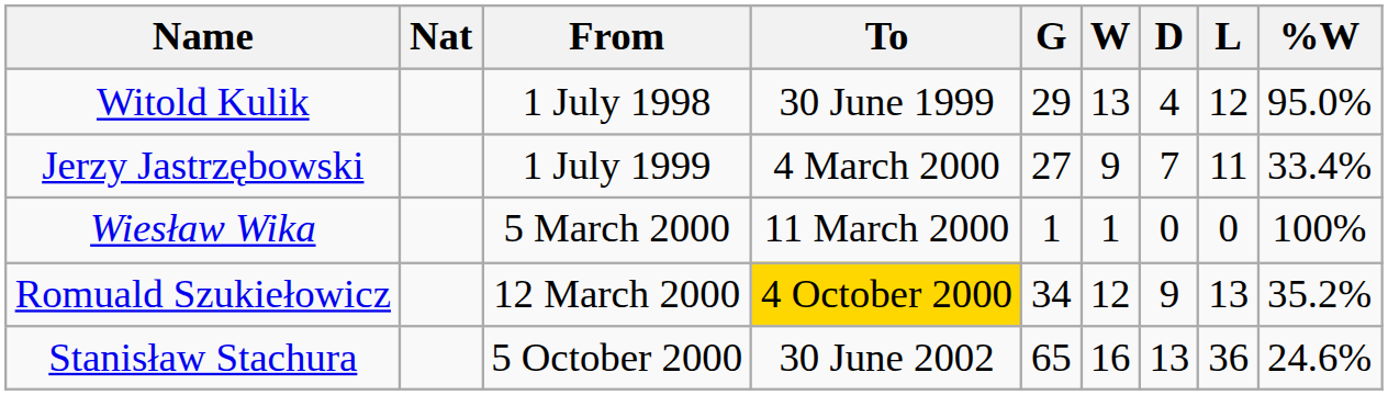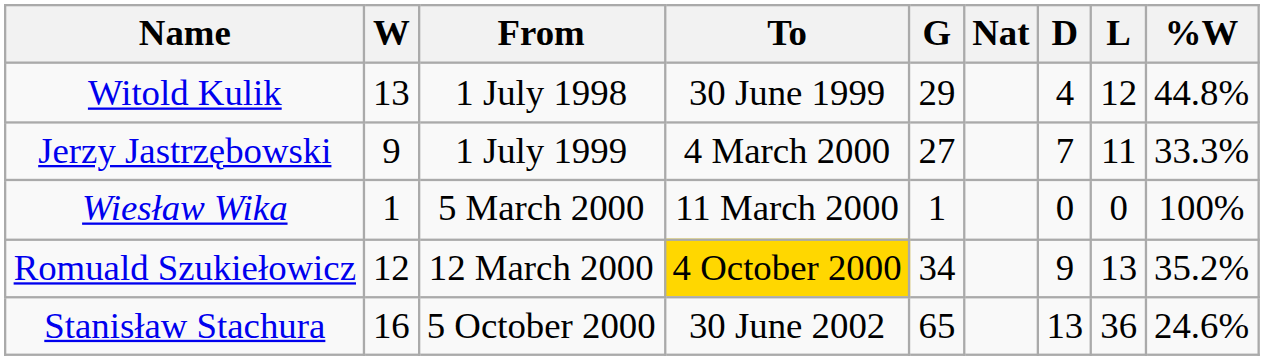columns swapped: Nat <-> W
Witold Kulik | %W: 95.0% -> 44.8%
Jerzy Jastrzębowski | %W: 33.4% -> 33.3%
